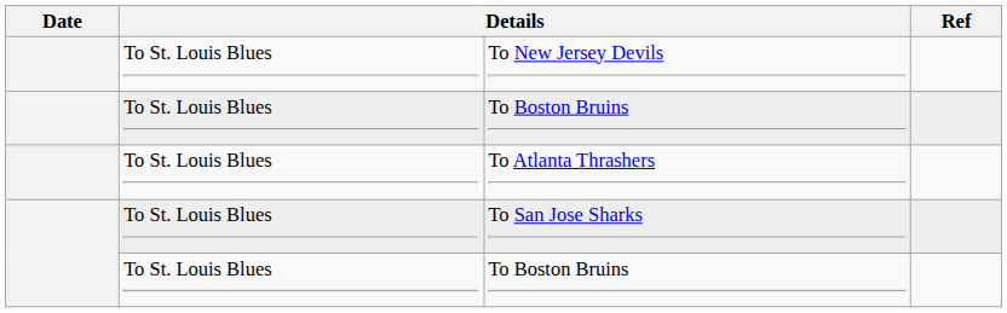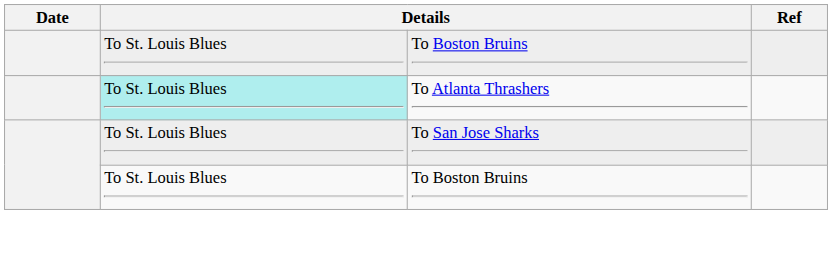- row: To St. Louis Blues | To New Jersey Devils
To Atlanta Thrashers | column 2: no background -> paleturquoise background
